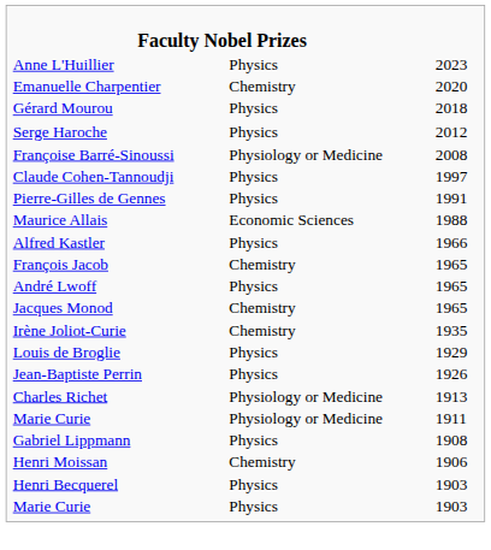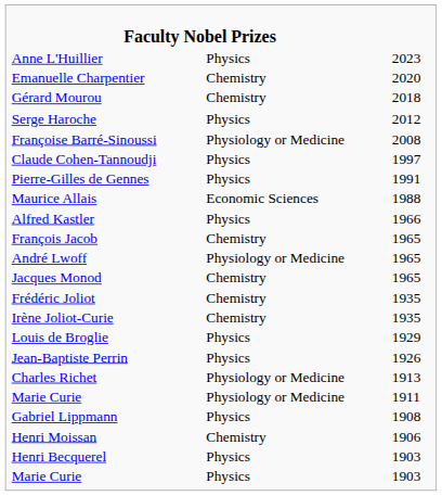Gérard Mourou | column 2: Physics -> Chemistry
André Lwoff | column 2: Physics -> Physiology or Medicine
+ row: Frédéric Joliot | Chemistry | 1935
